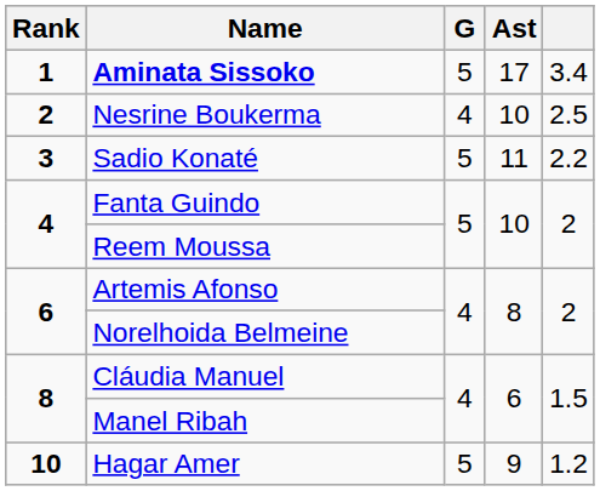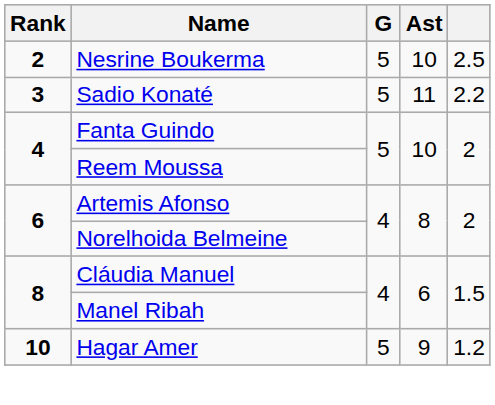- row: 1 | Aminata Sissoko | 5 | 17 | 3.4
Nesrine Boukerma | G: 4 -> 5
